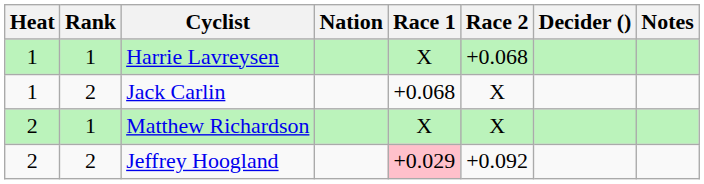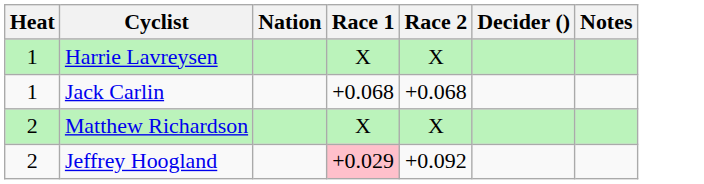- column: Rank | 1 | 2 | 1 | 2
Harrie Lavreysen | Race 2: +0.068 -> X
Jack Carlin | Race 2: X -> +0.068
